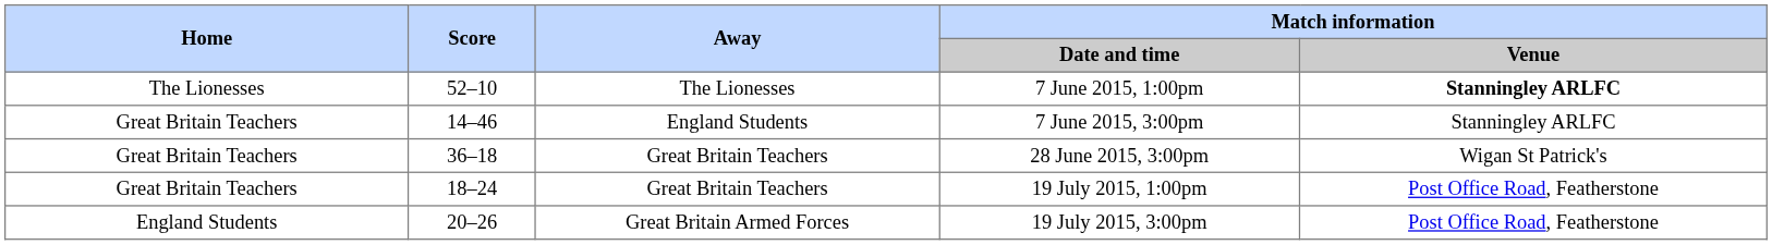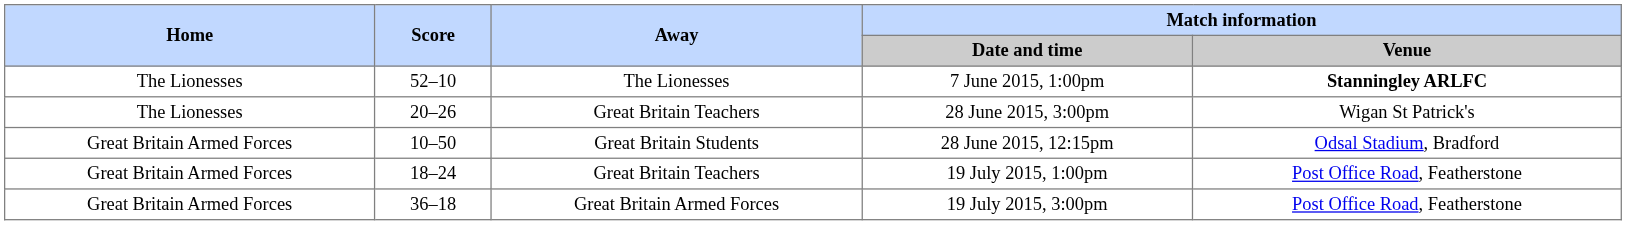- row: Great Britain Teachers | 14–46 | England Students | 7 June 2015, 3:00pm | Stanningley ARLFC
28 June 2015, 3:00pm | Home: Great Britain Teachers -> The Lionesses
28 June 2015, 3:00pm | Score: 36–18 -> 20–26
+ row: Great Britain Armed Forces | 10–50 | Great Britain Students | 28 June 2015, 12:15pm | Odsal Stadium, Bradford
19 July 2015, 1:00pm | Home: Great Britain Teachers -> Great Britain Armed Forces
19 July 2015, 3:00pm | Home: England Students -> Great Britain Armed Forces
19 July 2015, 3:00pm | Score: 20–26 -> 36–18
